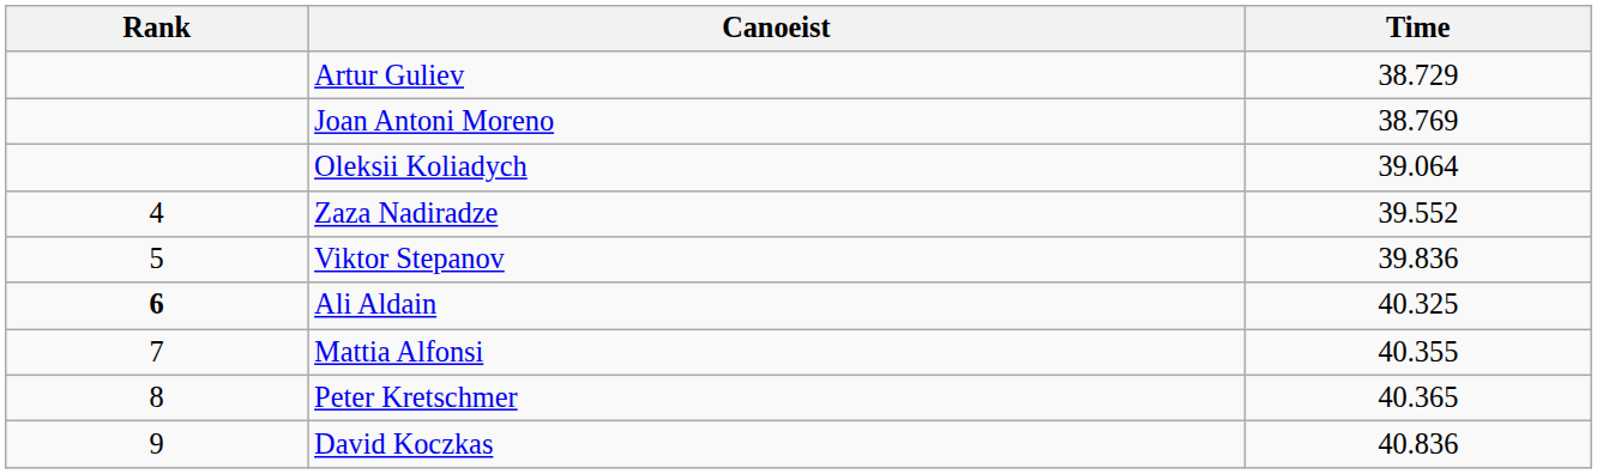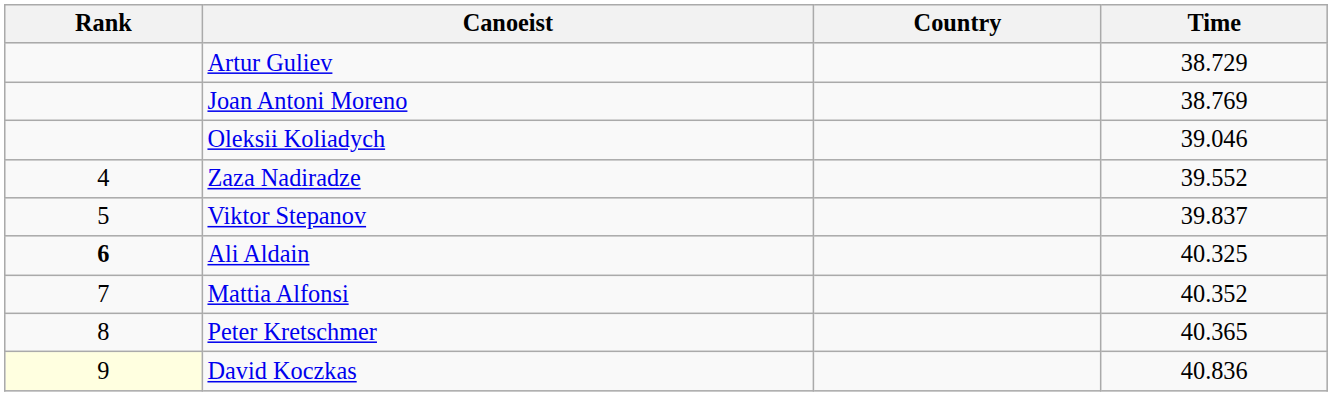+ column: Country
Oleksii Koliadych | Time: 39.064 -> 39.046
Viktor Stepanov | Time: 39.836 -> 39.837
Mattia Alfonsi | Time: 40.355 -> 40.352
David Koczkas | Rank: no background -> lightyellow background
